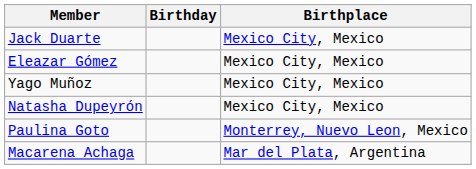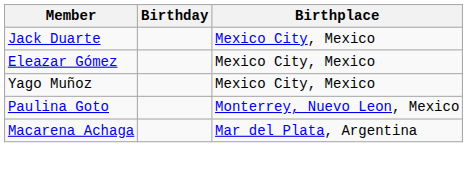- row: Natasha Dupeyrón | Mexico City, Mexico
